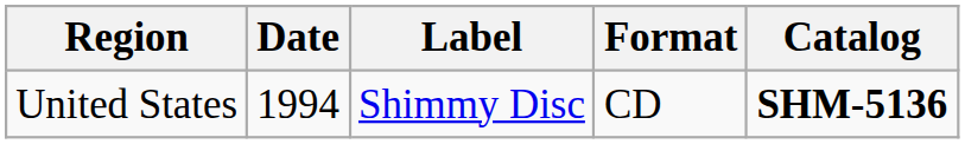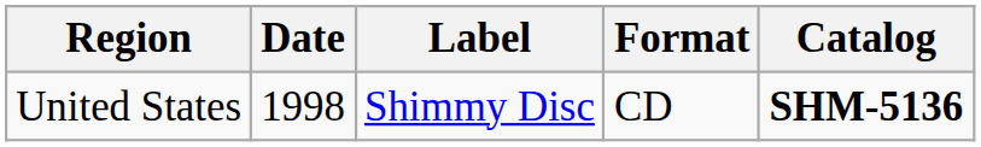United States | Date: 1994 -> 1998
